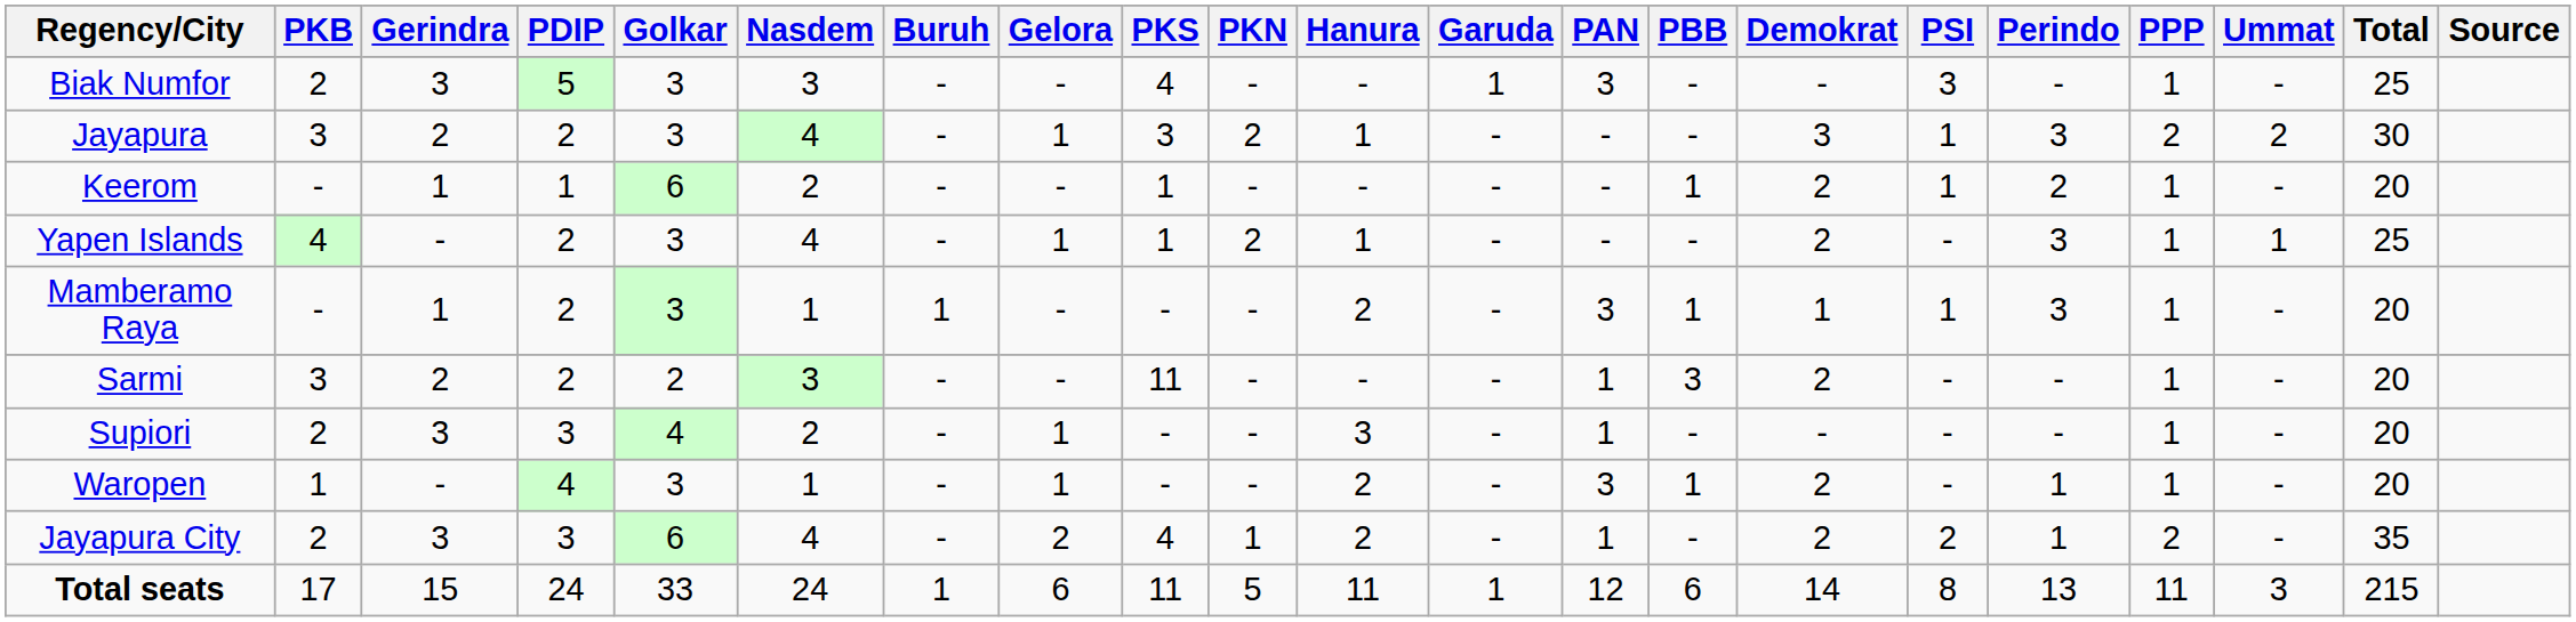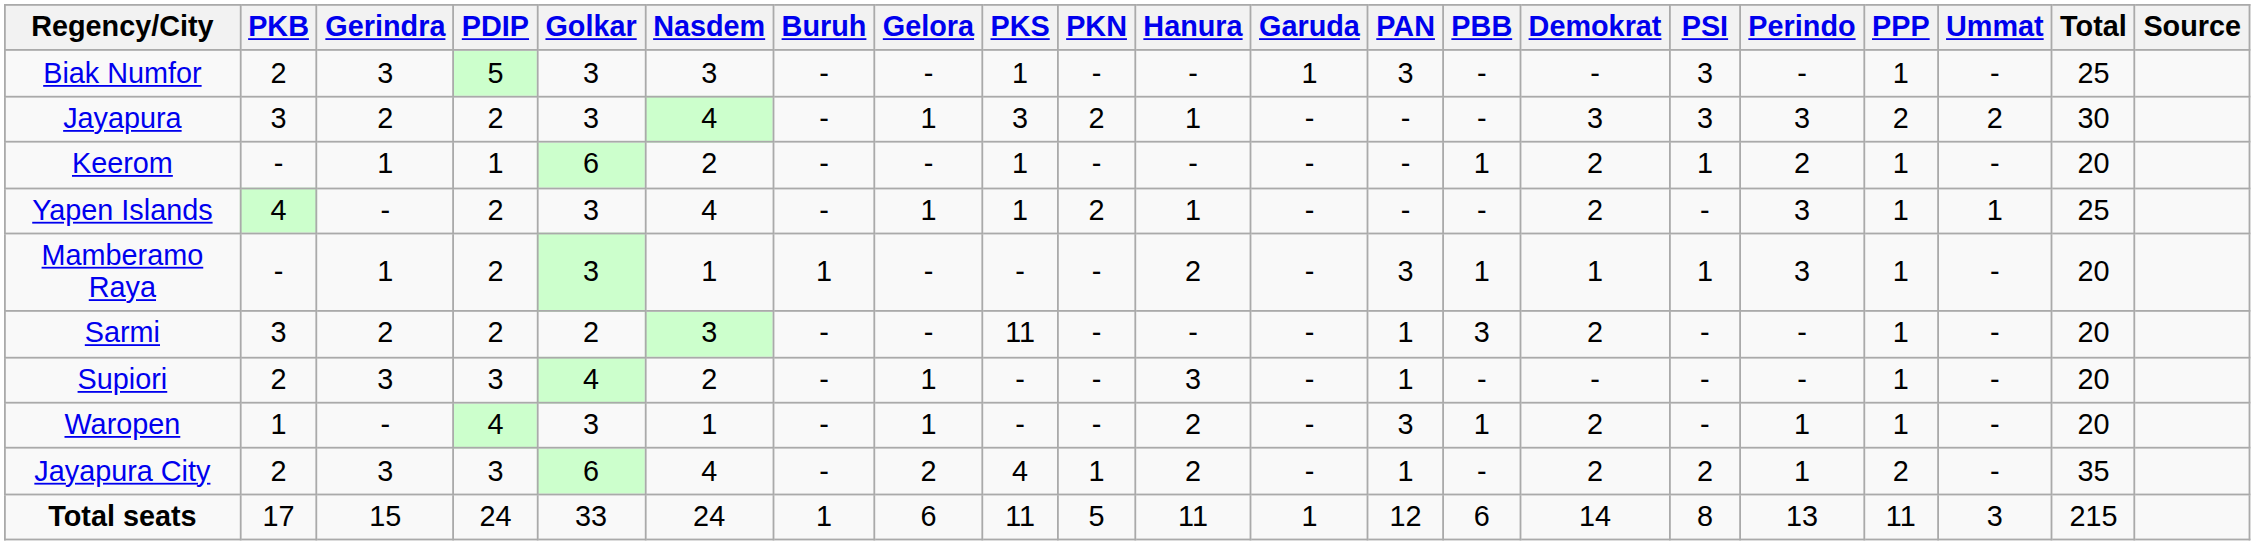Biak Numfor | PKS: 4 -> 1
Jayapura | PSI: 1 -> 3
